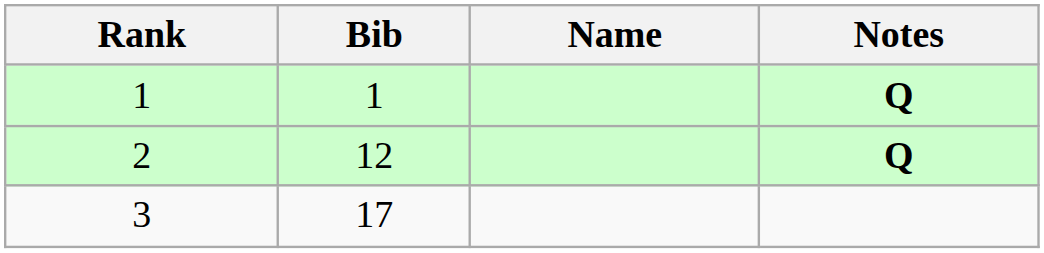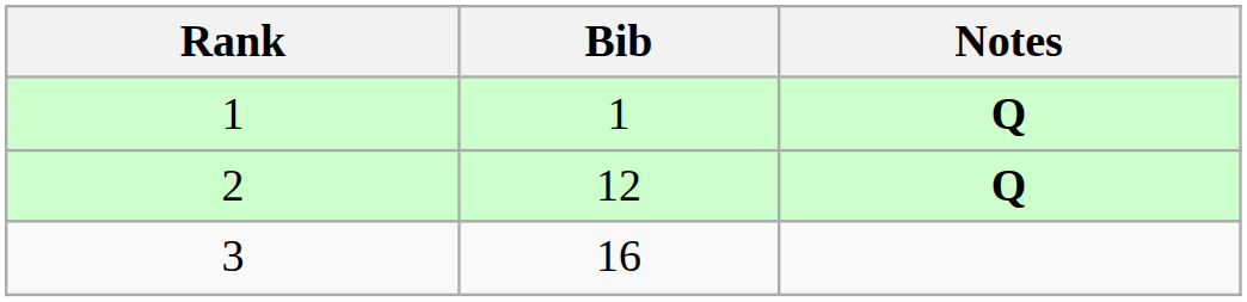- column: Name
3 | Bib: 17 -> 16
